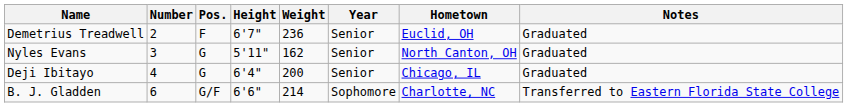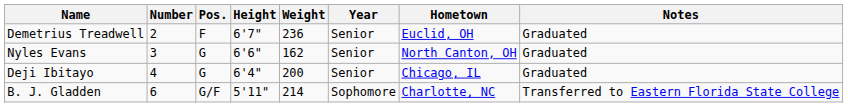Nyles Evans | Height: 5'11" -> 6'6"
B. J. Gladden | Height: 6'6" -> 5'11"
